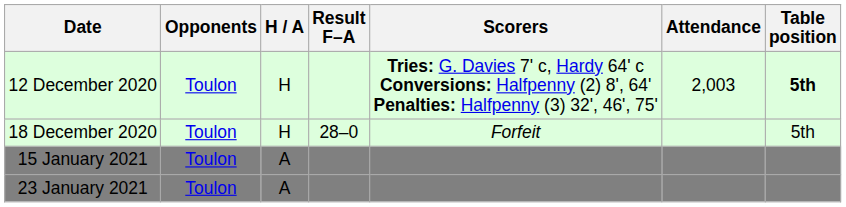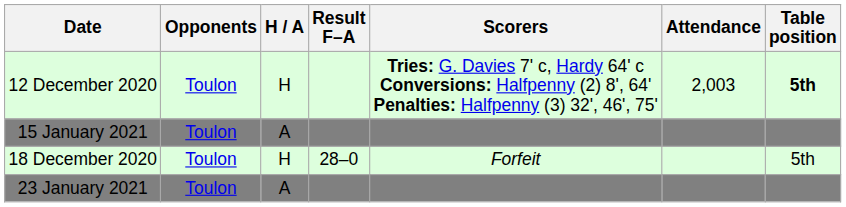rows swapped: 18 December 2020 <-> 15 January 2021
